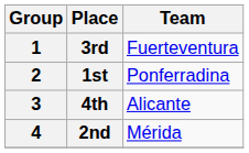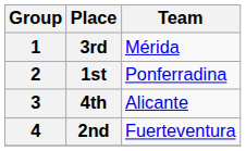3rd | Team: Fuerteventura -> Mérida
2nd | Team: Mérida -> Fuerteventura
